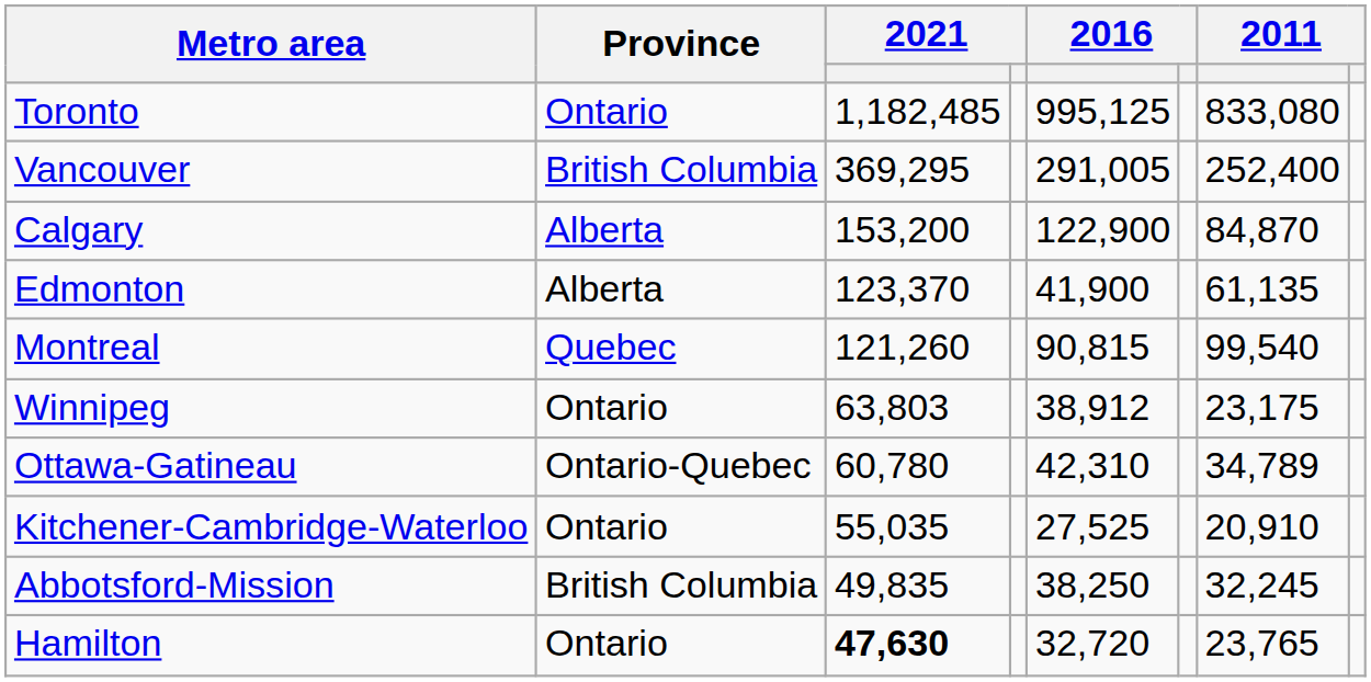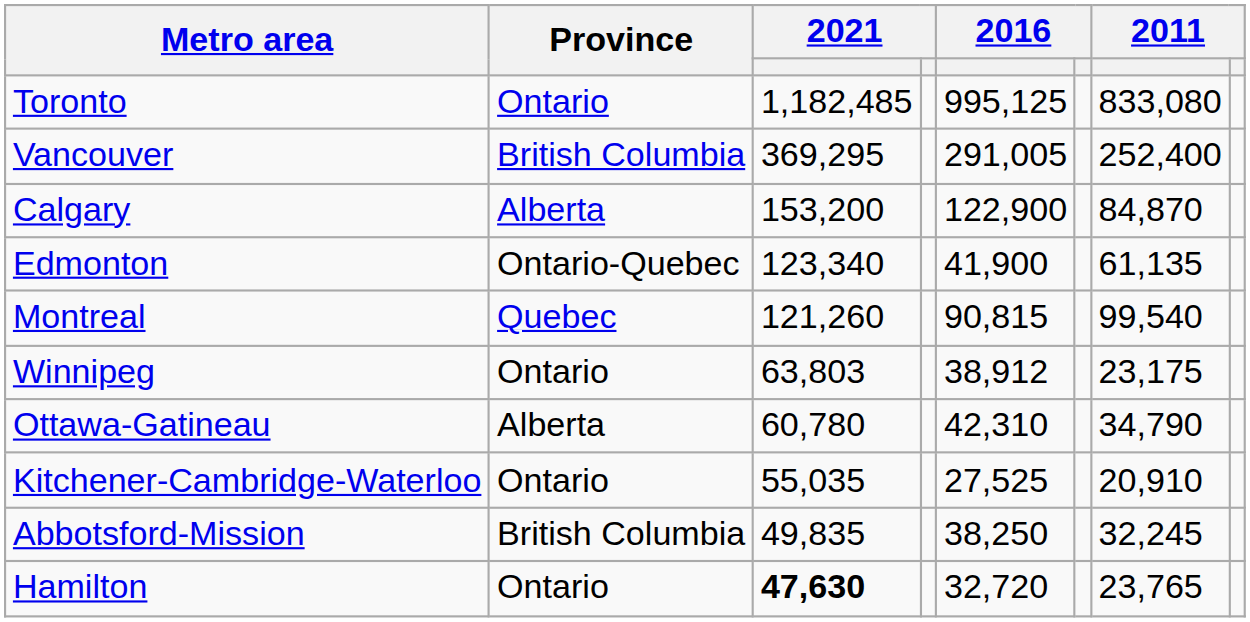Edmonton | Province: Alberta -> Ontario-Quebec
Edmonton | column 3: 123,370 -> 123,340
Ottawa-Gatineau | Province: Ontario-Quebec -> Alberta
Ottawa-Gatineau | column 7: 34,789 -> 34,790
